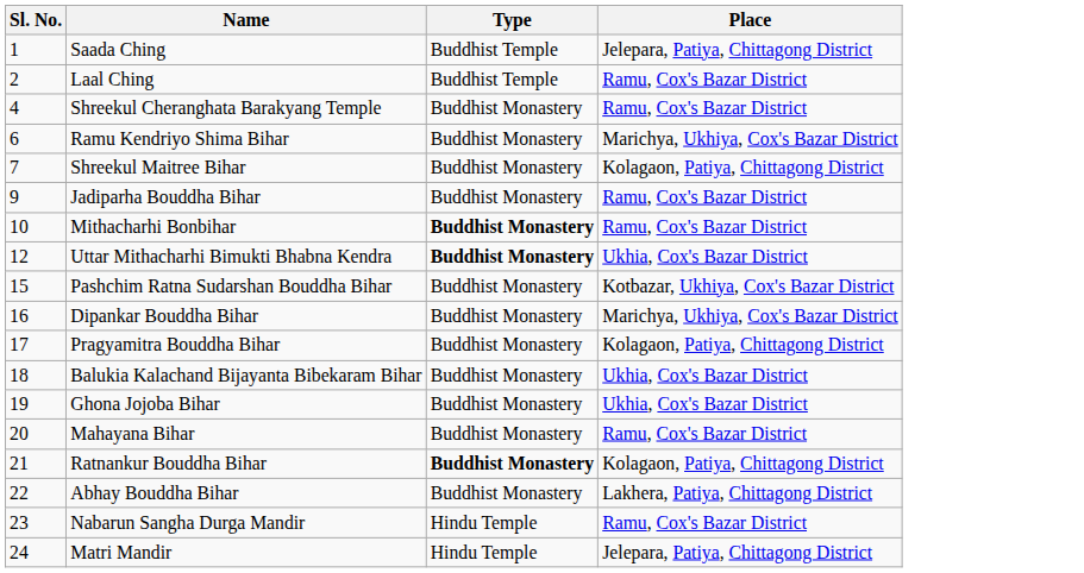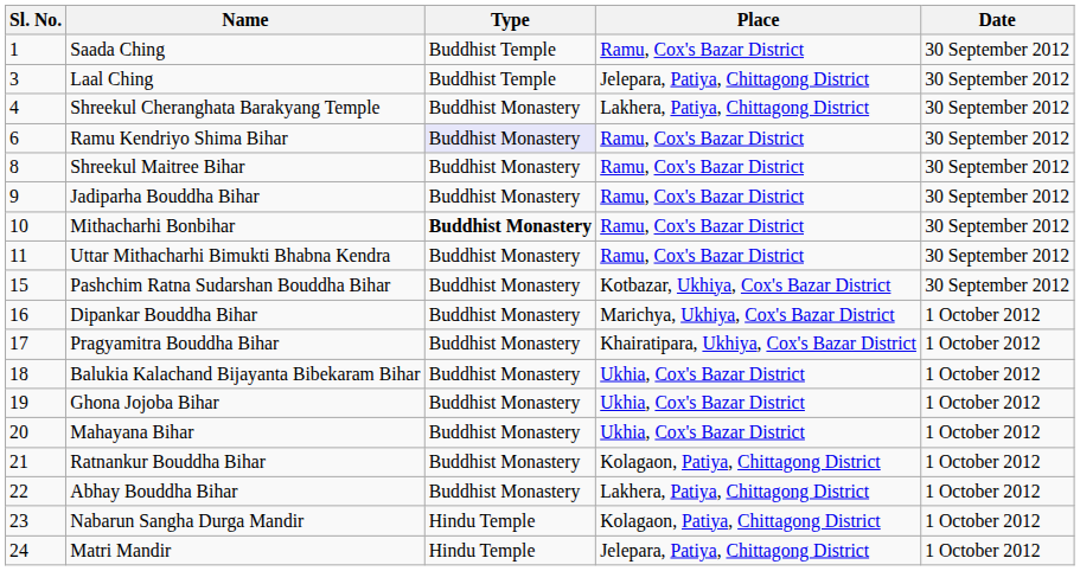+ column: Date | 30 September 2012 | 30 September 2012 | 30 September 2012 | 30 September 2012 | 30 September 2012 | 30 September 2012 | 30 September 2012 | 30 September 2012 | 30 September 2012 | 1 October 2012 | 1 October 2012 | 1 October 2012 | 1 October 2012 | 1 October 2012 | 1 October 2012 | 1 October 2012 | 1 October 2012 | 1 October 2012
Saada Ching | Place: Jelepara, Patiya, Chittagong District -> Ramu, Cox's Bazar District
Laal Ching | Sl. No.: 2 -> 3
Laal Ching | Place: Ramu, Cox's Bazar District -> Jelepara, Patiya, Chittagong District
Shreekul Cheranghata Barakyang Temple | Place: Ramu, Cox's Bazar District -> Lakhera, Patiya, Chittagong District
Ramu Kendriyo Shima Bihar | Type: no background -> lavender background
Ramu Kendriyo Shima Bihar | Place: Marichya, Ukhiya, Cox's Bazar District -> Ramu, Cox's Bazar District
Shreekul Maitree Bihar | Sl. No.: 7 -> 8
Shreekul Maitree Bihar | Place: Kolagaon, Patiya, Chittagong District -> Ramu, Cox's Bazar District
Uttar Mithacharhi Bimukti Bhabna Kendra | Sl. No.: 12 -> 11
Uttar Mithacharhi Bimukti Bhabna Kendra | Type: bold -> normal
Uttar Mithacharhi Bimukti Bhabna Kendra | Place: Ukhia, Cox's Bazar District -> Ramu, Cox's Bazar District
Pragyamitra Bouddha Bihar | Place: Kolagaon, Patiya, Chittagong District -> Khairatipara, Ukhiya, Cox's Bazar District
Mahayana Bihar | Place: Ramu, Cox's Bazar District -> Ukhia, Cox's Bazar District
Ratnankur Bouddha Bihar | Type: bold -> normal
Nabarun Sangha Durga Mandir | Place: Ramu, Cox's Bazar District -> Kolagaon, Patiya, Chittagong District
